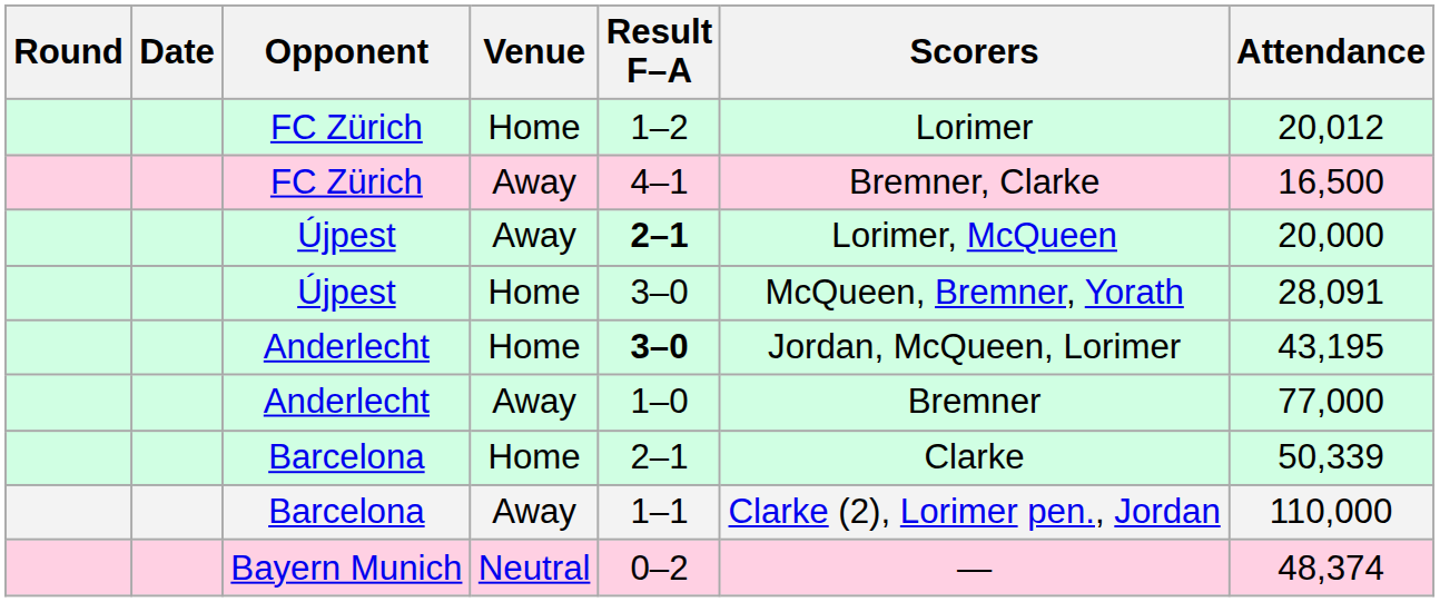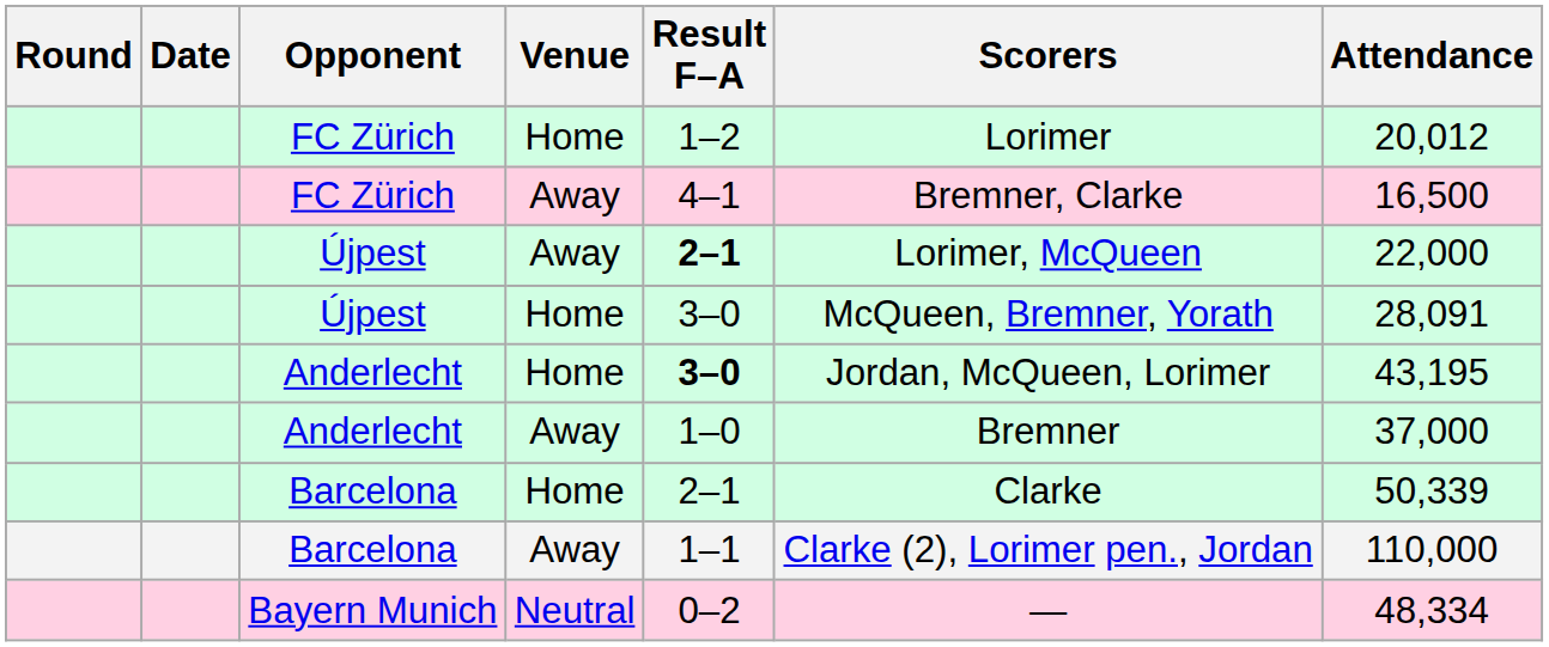Újpest / Away | Attendance: 20,000 -> 22,000
Anderlecht / Away | Attendance: 77,000 -> 37,000
Bayern Munich | Attendance: 48,374 -> 48,334
